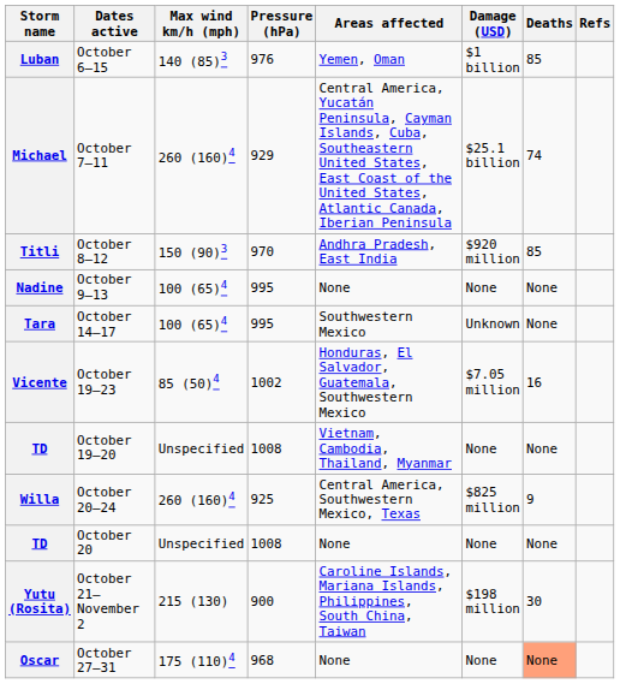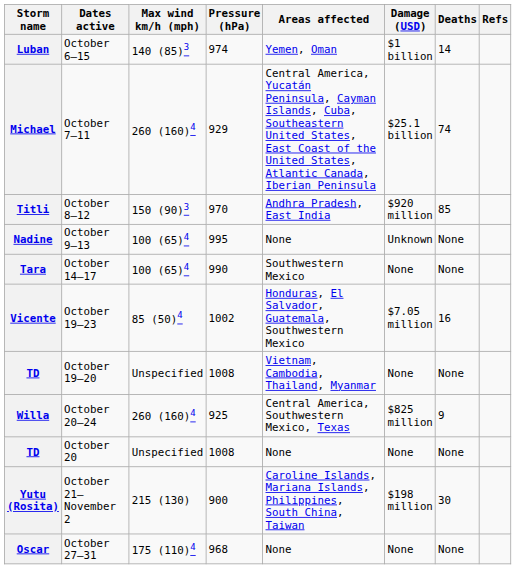Luban | Pressure (hPa): 976 -> 974
Luban | Deaths: 85 -> 14
Nadine | Damage (USD): None -> Unknown
Tara | Pressure (hPa): 995 -> 990
Tara | Damage (USD): Unknown -> None
Oscar | Deaths: lightsalmon background -> no background
